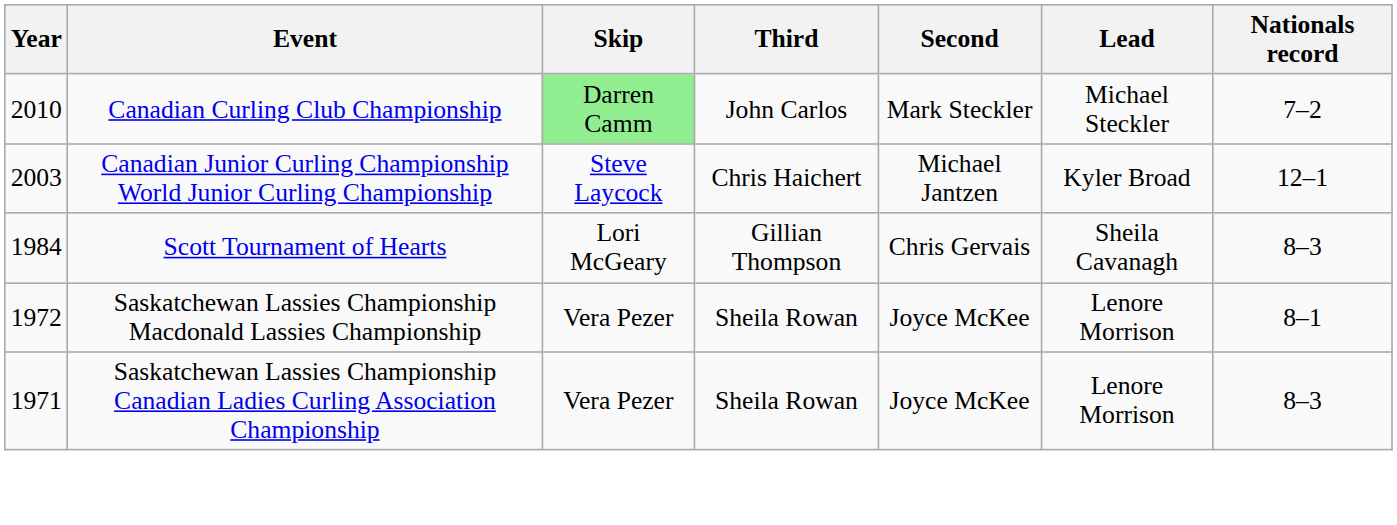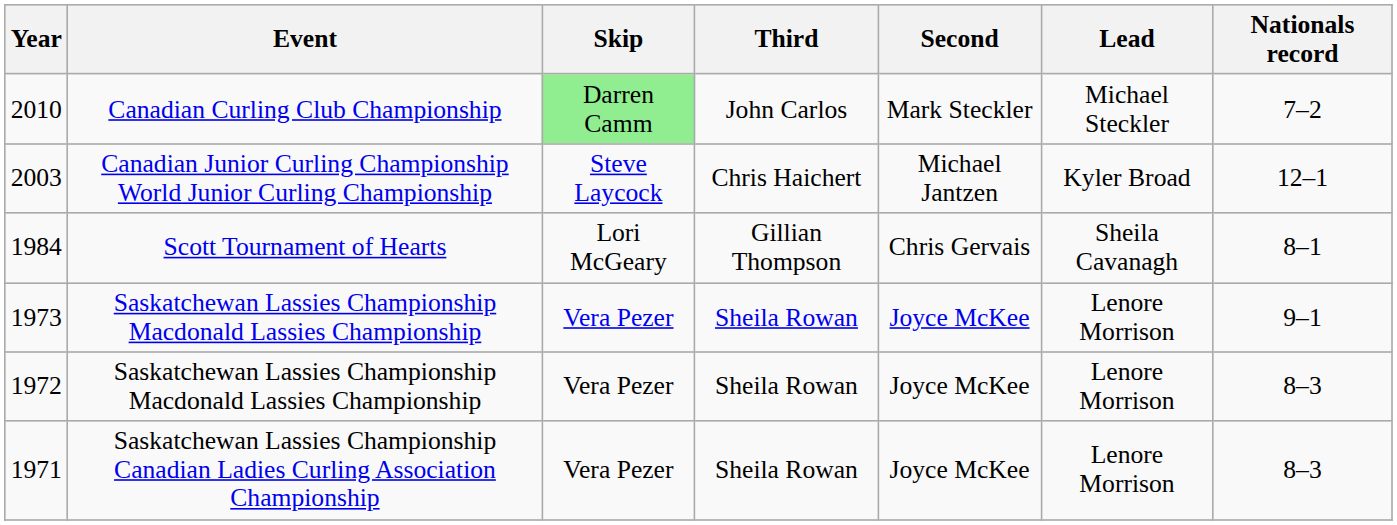1984 | Nationals record: 8–3 -> 8–1
+ row: 1973 | Saskatchewan Lassies Championship Macdonald Lassies Championship | Vera Pezer | Sheila Rowan | Joyce McKee | Lenore Morrison | 9–1
1972 | Nationals record: 8–1 -> 8–3
